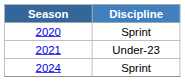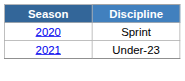- row: 2024 | Sprint
